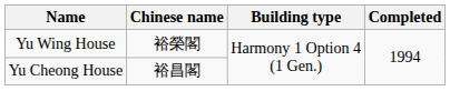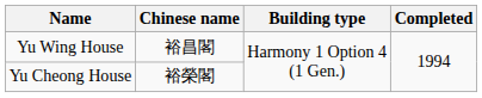Yu Wing House | Chinese name: 裕榮閣 -> 裕昌閣
Yu Cheong House | Chinese name: 裕昌閣 -> 裕榮閣
